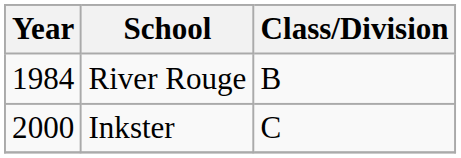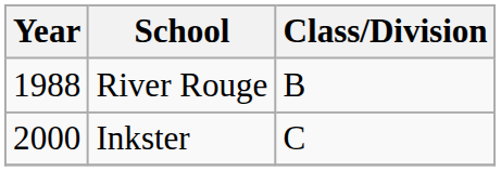River Rouge | Year: 1984 -> 1988
